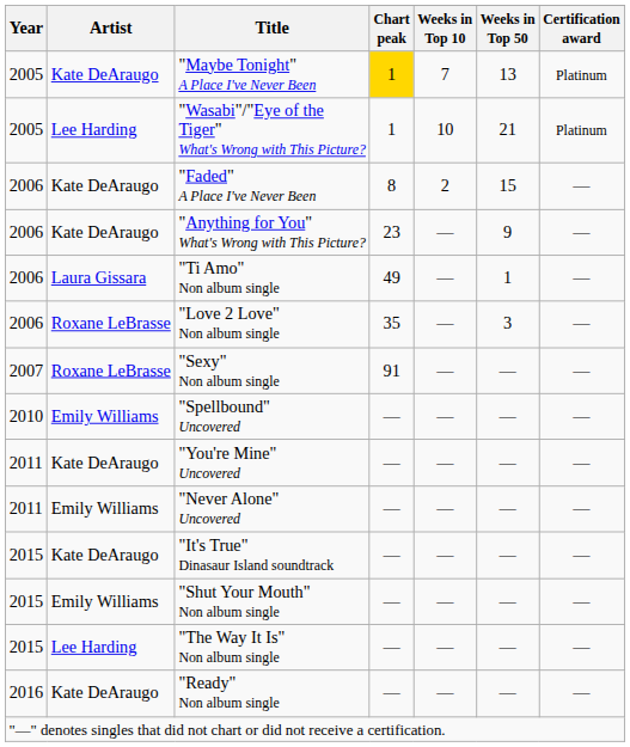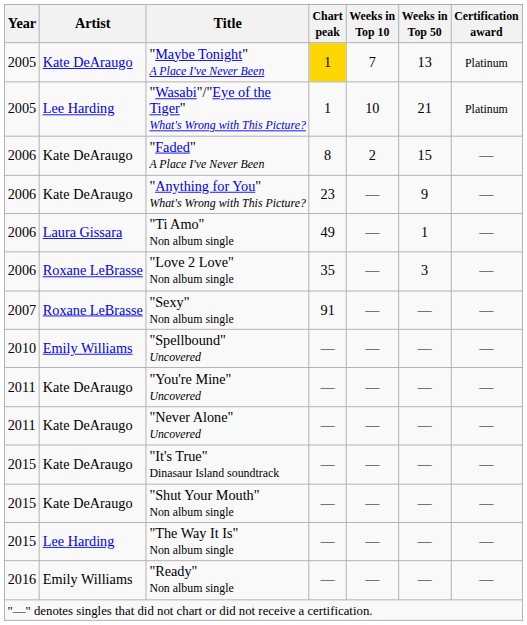"Never Alone" Uncovered | Artist: Emily Williams -> Kate DeAraugo
"Shut Your Mouth" Non album single | Artist: Emily Williams -> Kate DeAraugo
"Ready" Non album single | Artist: Kate DeAraugo -> Emily Williams
